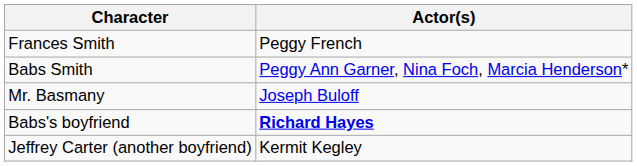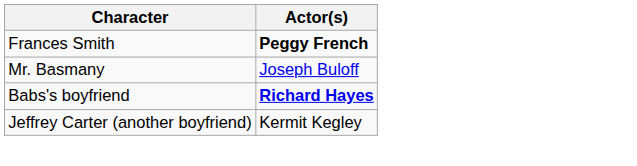Frances Smith | Actor(s): normal -> bold
- row: Babs Smith | Peggy Ann Garner, Nina Foch, Marcia Henderson*
